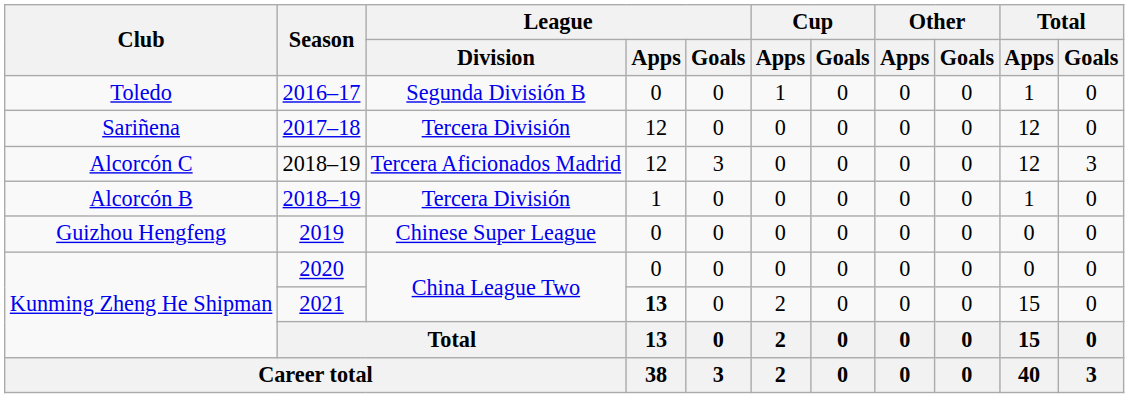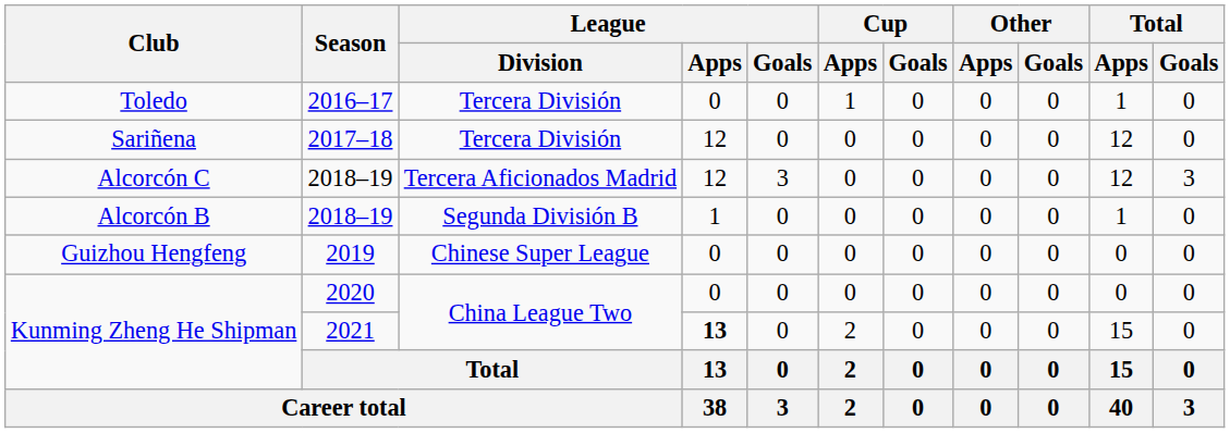Toledo | League / Division: Segunda División B -> Tercera División
Alcorcón B | League / Division: Tercera División -> Segunda División B
